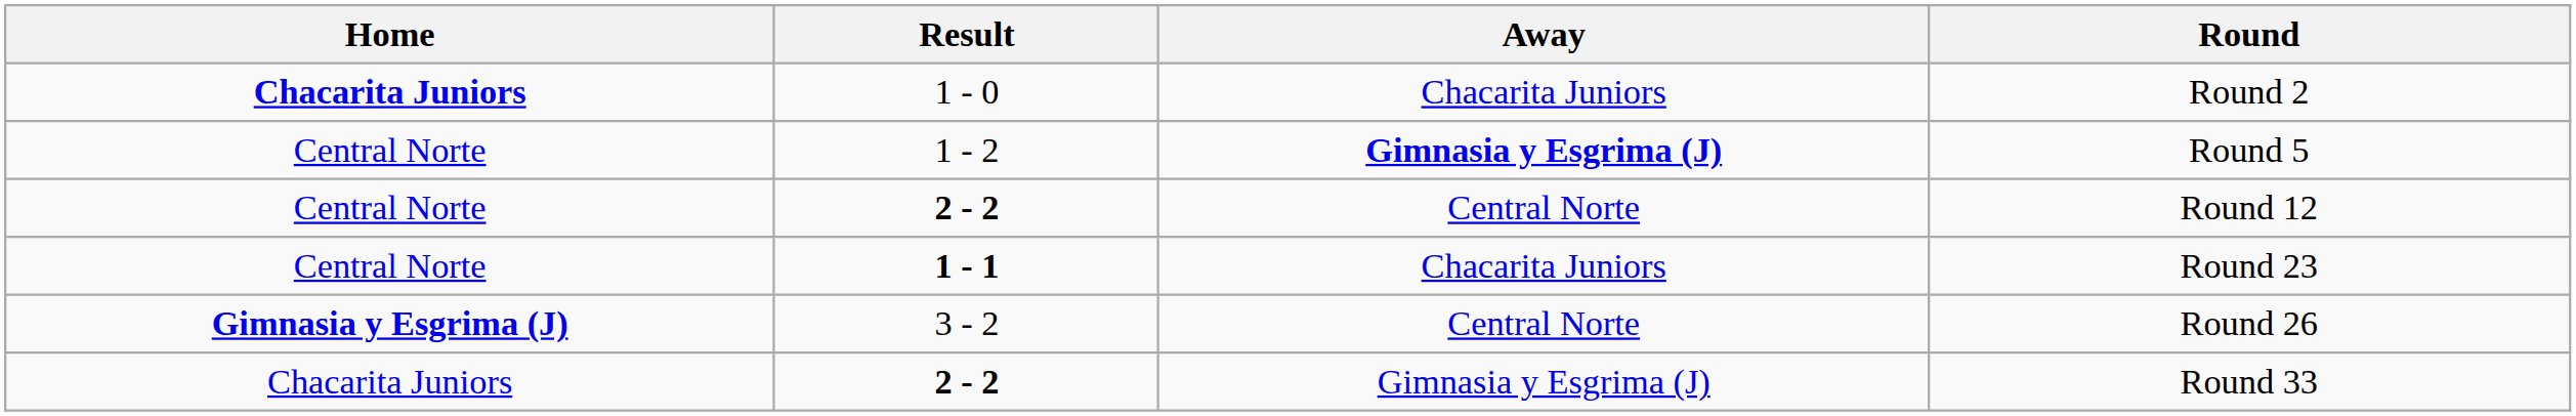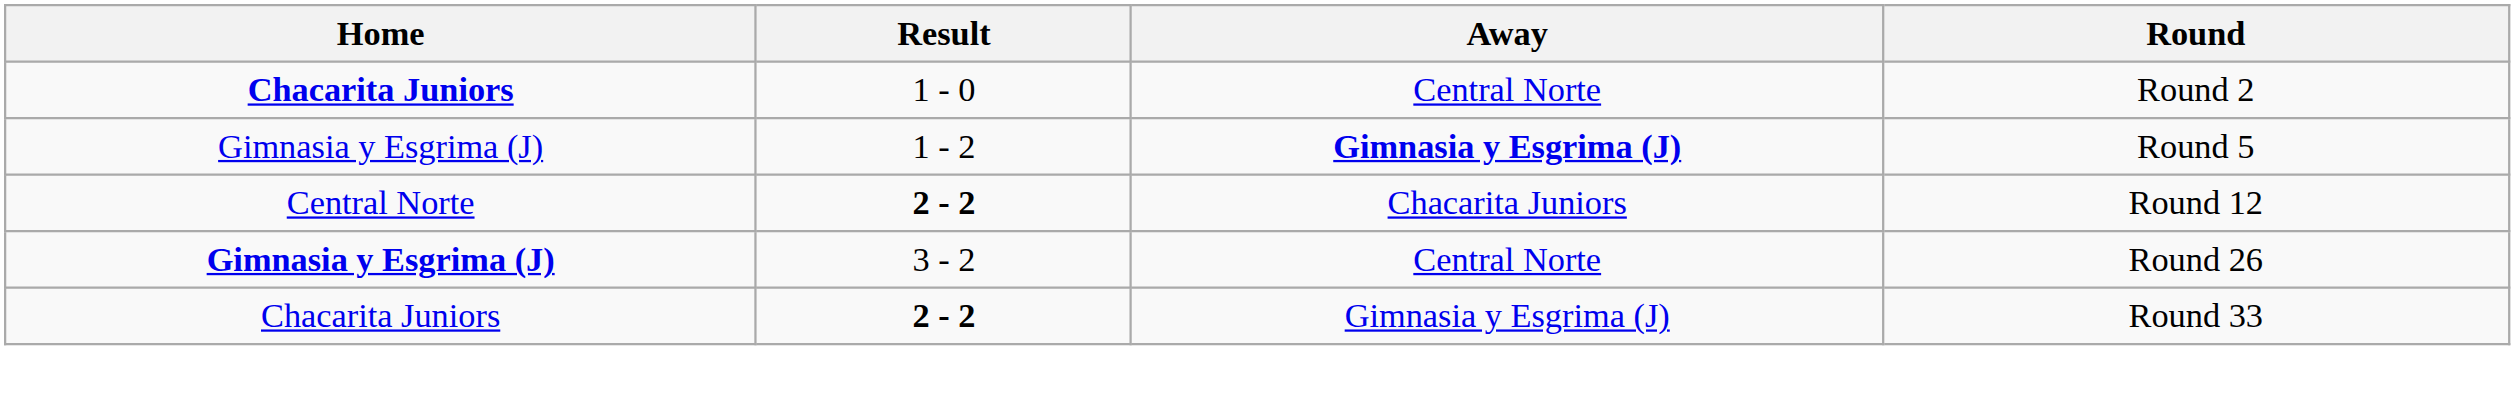Round 2 | Away: Chacarita Juniors -> Central Norte
Round 5 | Home: Central Norte -> Gimnasia y Esgrima (J)
Round 12 | Away: Central Norte -> Chacarita Juniors
- row: Central Norte | 1 - 1 | Chacarita Juniors | Round 23
